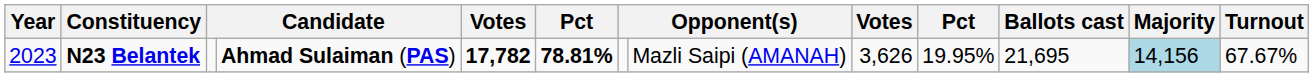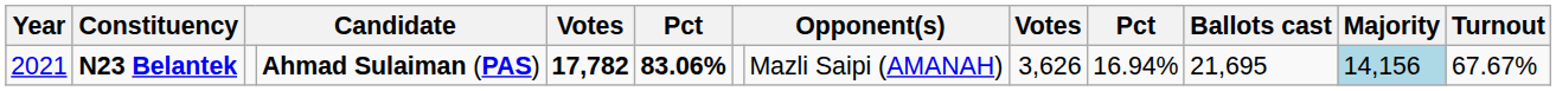N23 Belantek | Year: 2023 -> 2021
N23 Belantek | column 6: 78.81% -> 83.06%
N23 Belantek | column 10: 19.95% -> 16.94%
